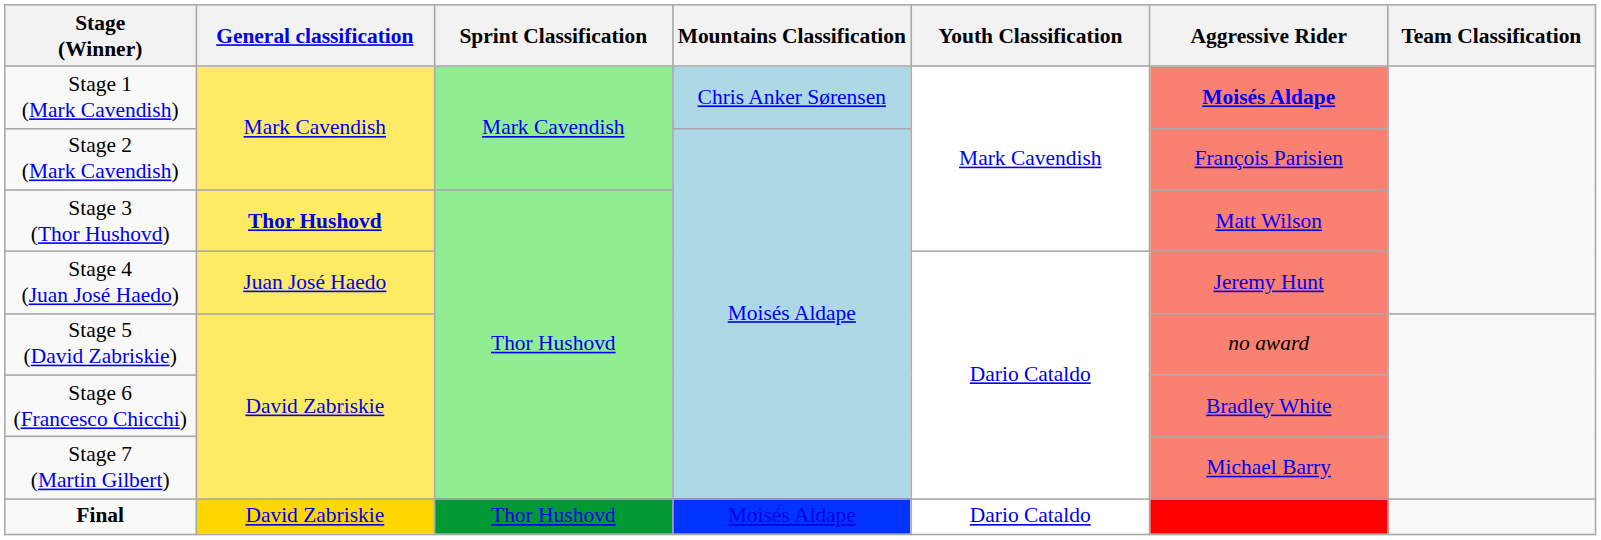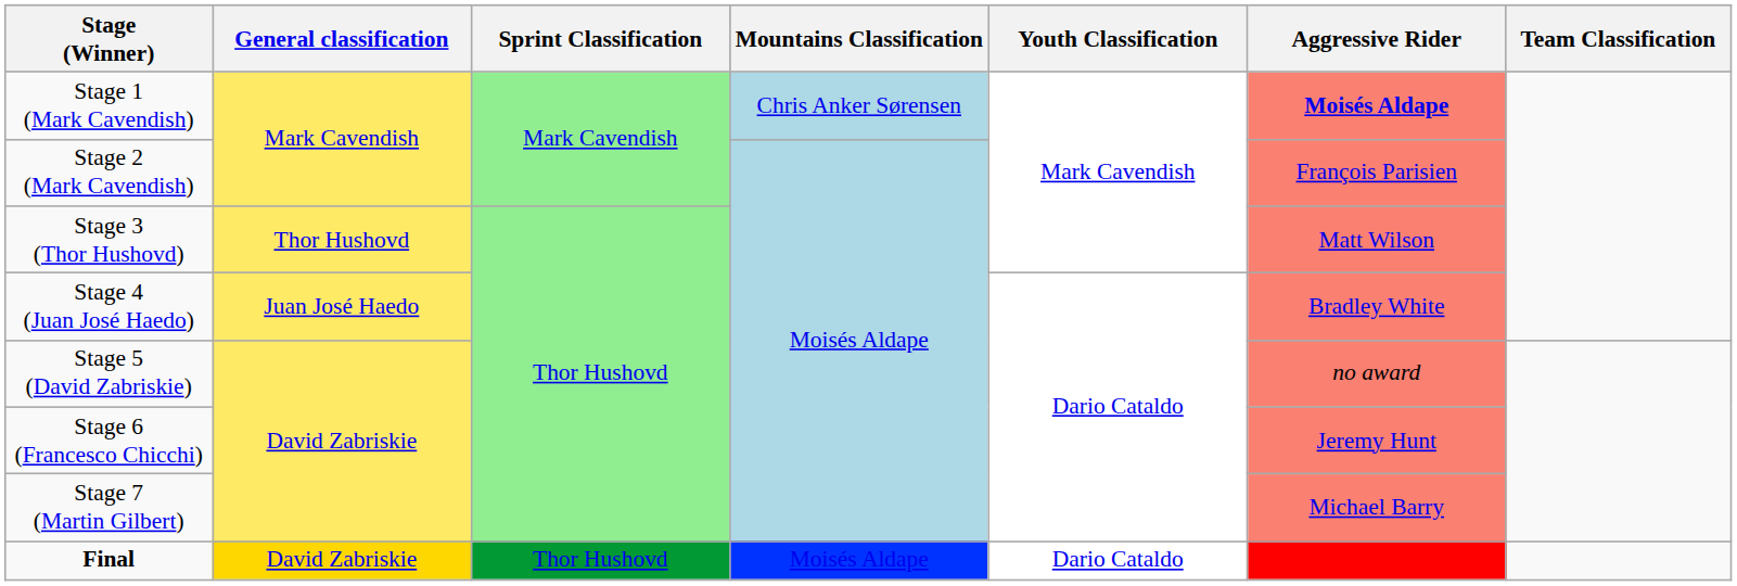Stage 3 (Thor Hushovd) | General classification: bold -> normal
Stage 4 (Juan José Haedo) | Aggressive Rider: Jeremy Hunt -> Bradley White
Stage 6 (Francesco Chicchi) | Aggressive Rider: Bradley White -> Jeremy Hunt
